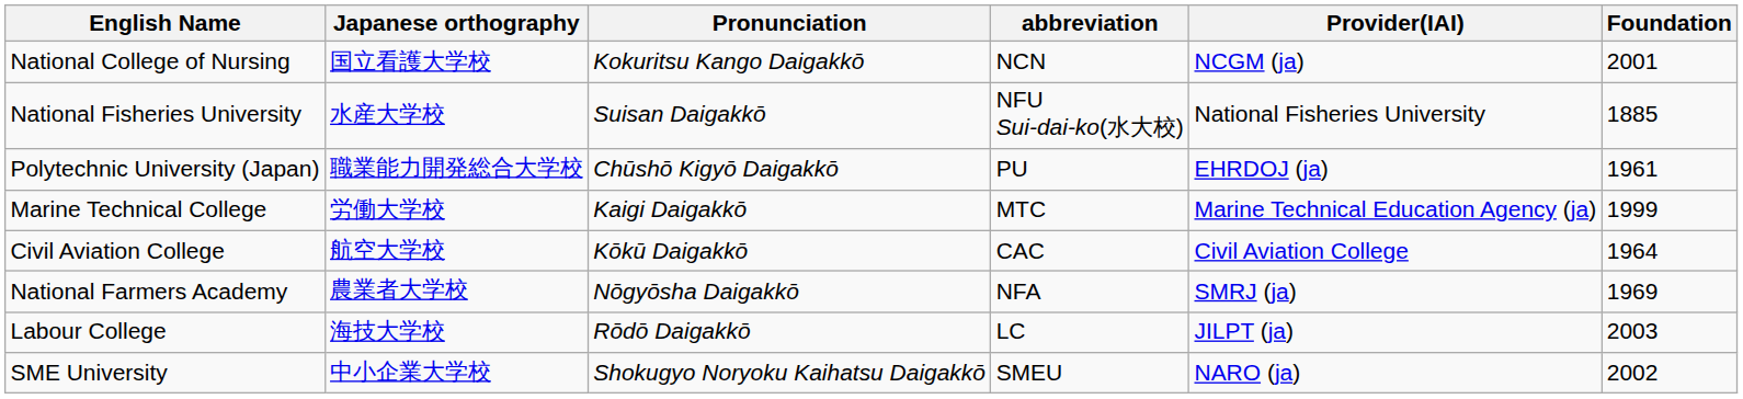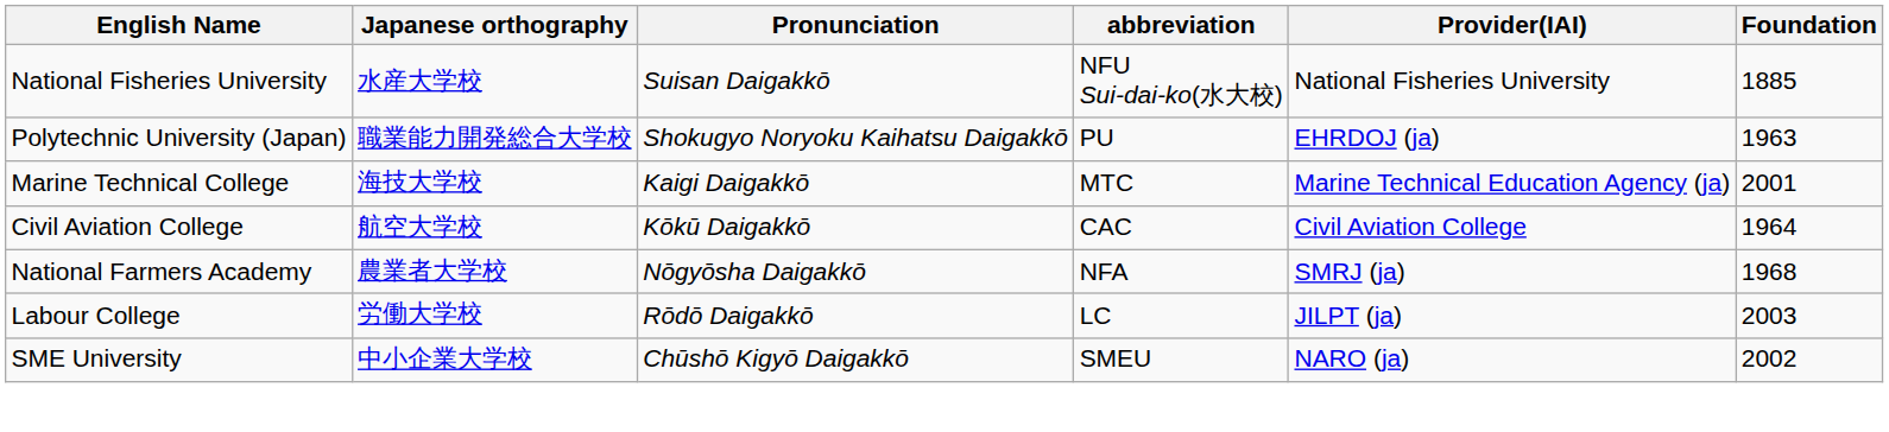- row: National College of Nursing | 国立看護大学校 | Kokuritsu Kango Daigakkō | NCN | NCGM (ja) | 2001
Polytechnic University (Japan) | Pronunciation: Chūshō Kigyō Daigakkō -> Shokugyo Noryoku Kaihatsu Daigakkō
Polytechnic University (Japan) | Foundation: 1961 -> 1963
Marine Technical College | Japanese orthography: 労働大学校 -> 海技大学校
Marine Technical College | Foundation: 1999 -> 2001
National Farmers Academy | Foundation: 1969 -> 1968
Labour College | Japanese orthography: 海技大学校 -> 労働大学校
SME University | Pronunciation: Shokugyo Noryoku Kaihatsu Daigakkō -> Chūshō Kigyō Daigakkō
